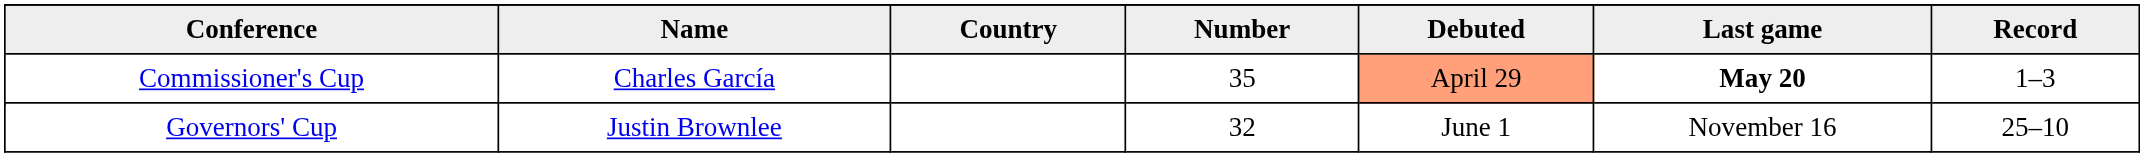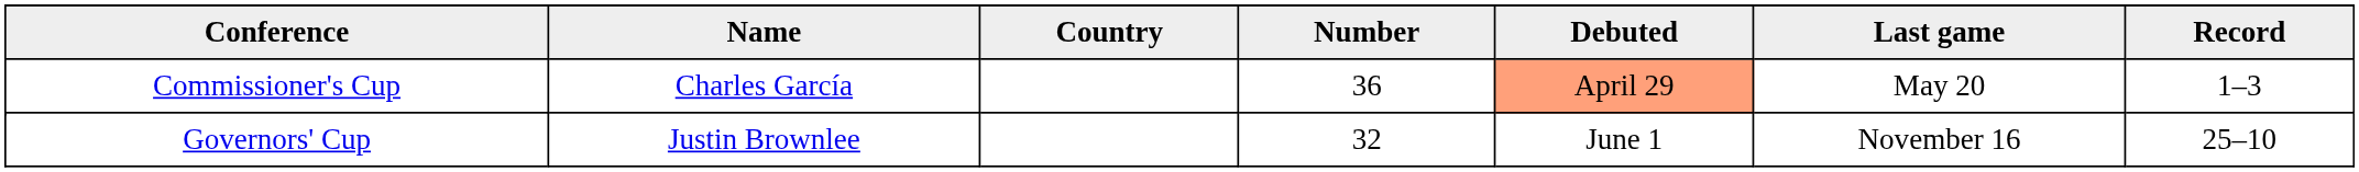Commissioner's Cup / Charles García | Number: 35 -> 36
Commissioner's Cup / Charles García | Last game: bold -> normal
